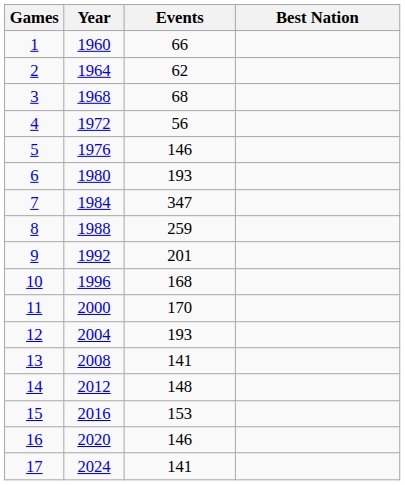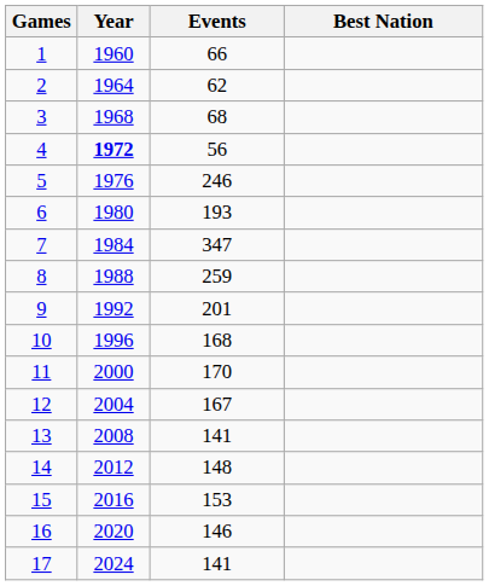4 | Year: normal -> bold
5 | Events: 146 -> 246
12 | Events: 193 -> 167
